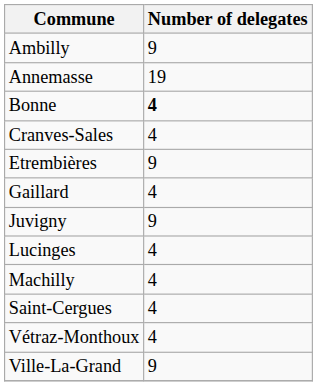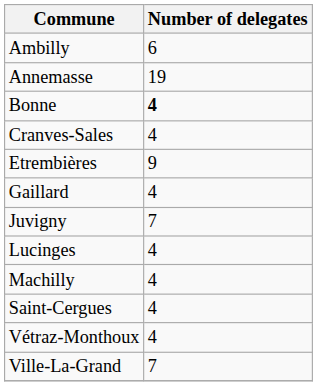Ambilly | Number of delegates: 9 -> 6
Juvigny | Number of delegates: 9 -> 7
Ville-La-Grand | Number of delegates: 9 -> 7
